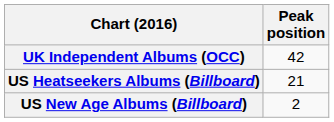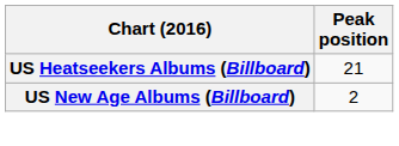- row: UK Independent Albums (OCC) | 42
